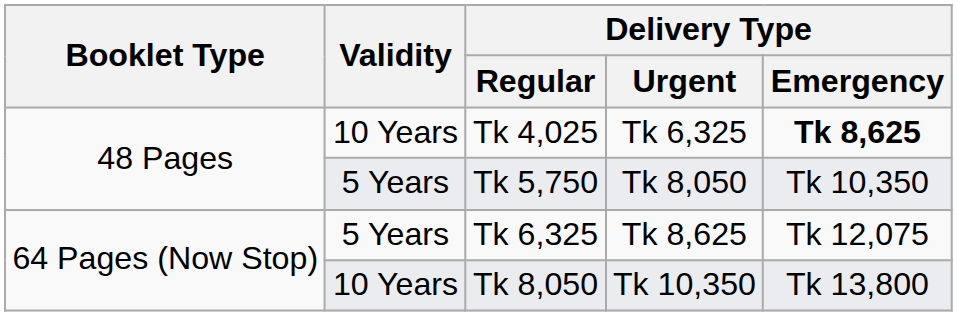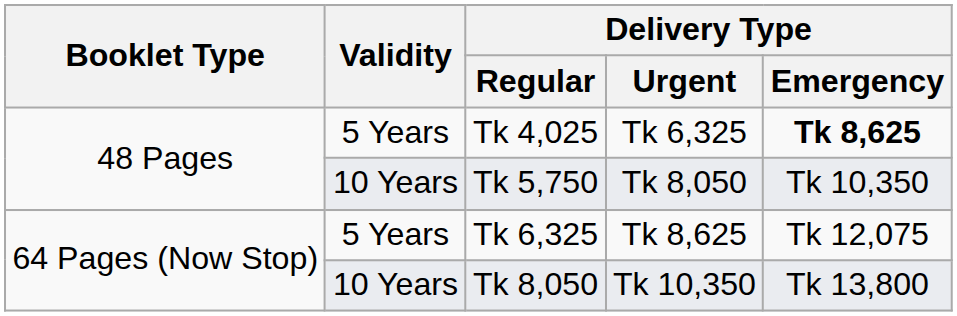Tk 4,025 | Validity: 10 Years -> 5 Years
Tk 5,750 | Validity: 5 Years -> 10 Years
